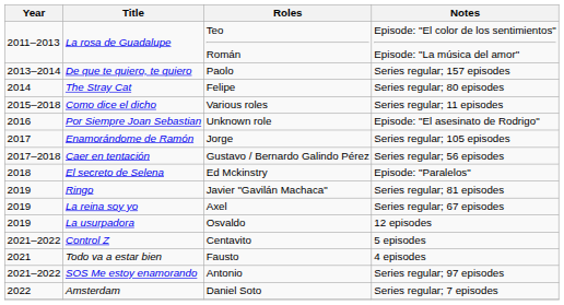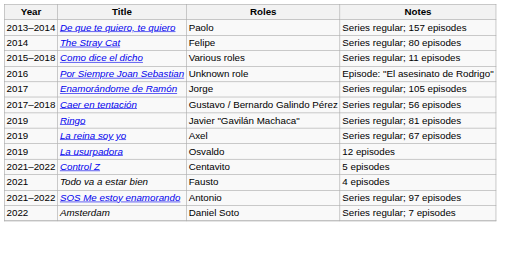- row: 2011–2013 | La rosa de Guadalupe | Teo Román | Episode: "El color de los sentimientos" Episode: "La música del amor"
- row: 2018 | El secreto de Selena | Ed Mckinstry | Episode: "Paralelos"
